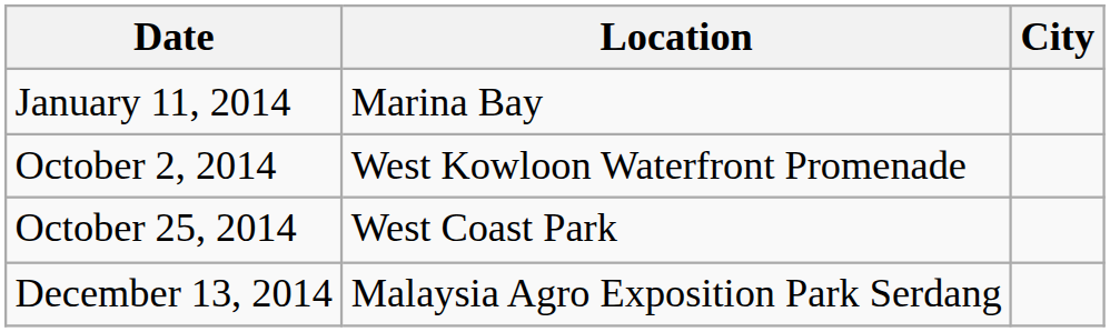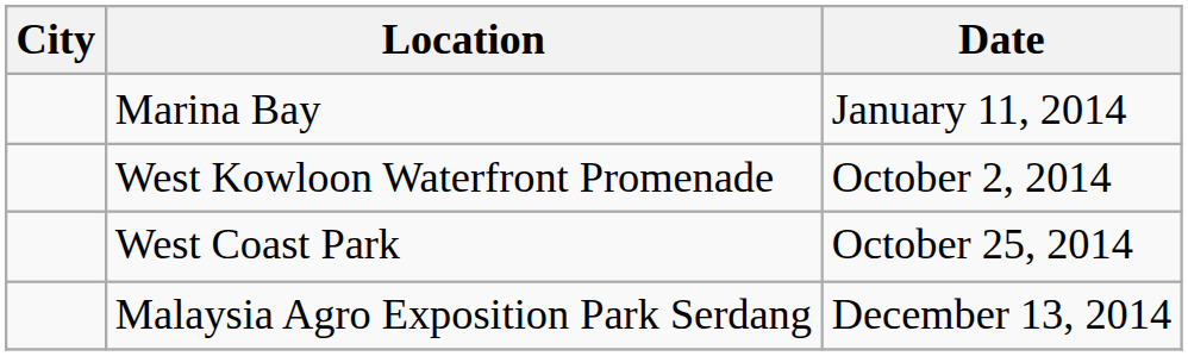columns swapped: City <-> Date
